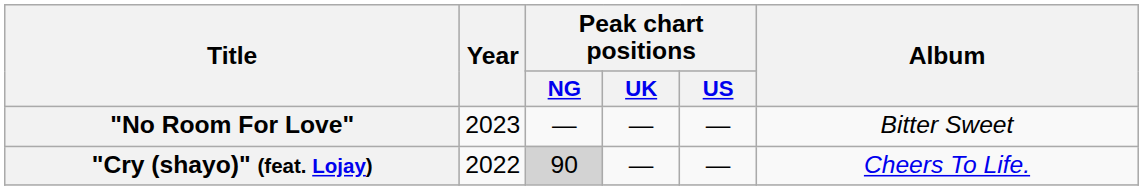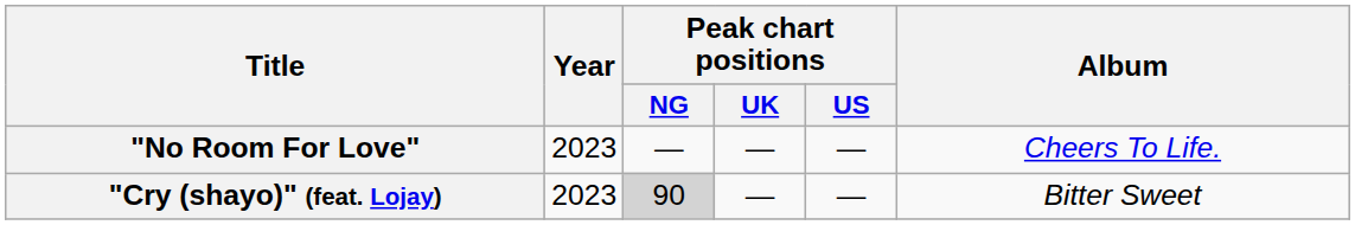"No Room For Love" | Album: Bitter Sweet -> Cheers To Life.
"Cry (shayo)" (feat. Lojay) | Year: 2022 -> 2023
"Cry (shayo)" (feat. Lojay) | Album: Cheers To Life. -> Bitter Sweet
